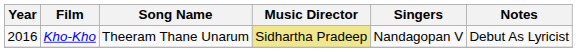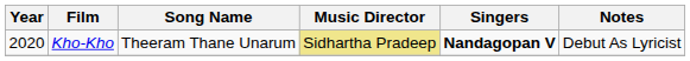Kho-Kho | Year: 2016 -> 2020
Kho-Kho | Singers: normal -> bold
